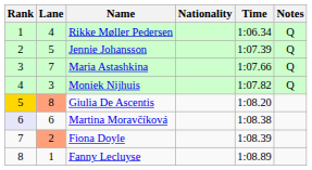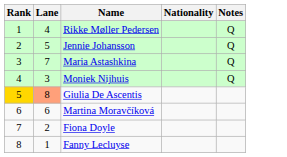- column: Time | 1:06.34 | 1:07.39 | 1:07.66 | 1:07.82 | 1:08.20 | 1:08.38 | 1:08.39 | 1:08.89
Martina Moravčíková | Rank: lavender background -> no background
Fiona Doyle | Lane: lightsalmon background -> no background
